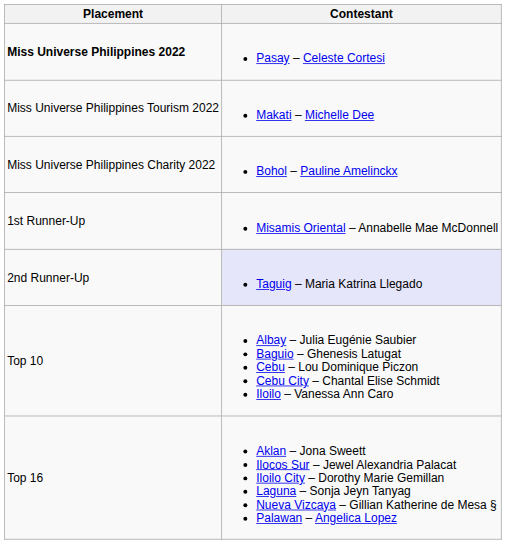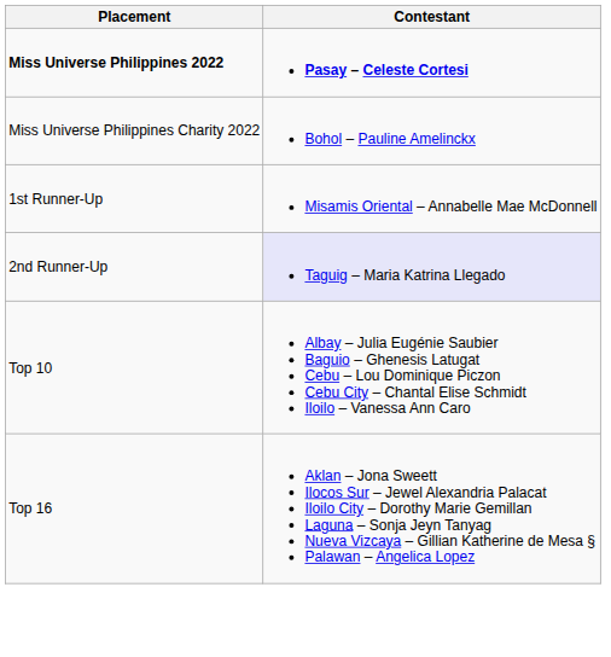Miss Universe Philippines 2022 | Contestant: normal -> bold
- row: Miss Universe Philippines Tourism 2022 | Makati – Michelle Dee
